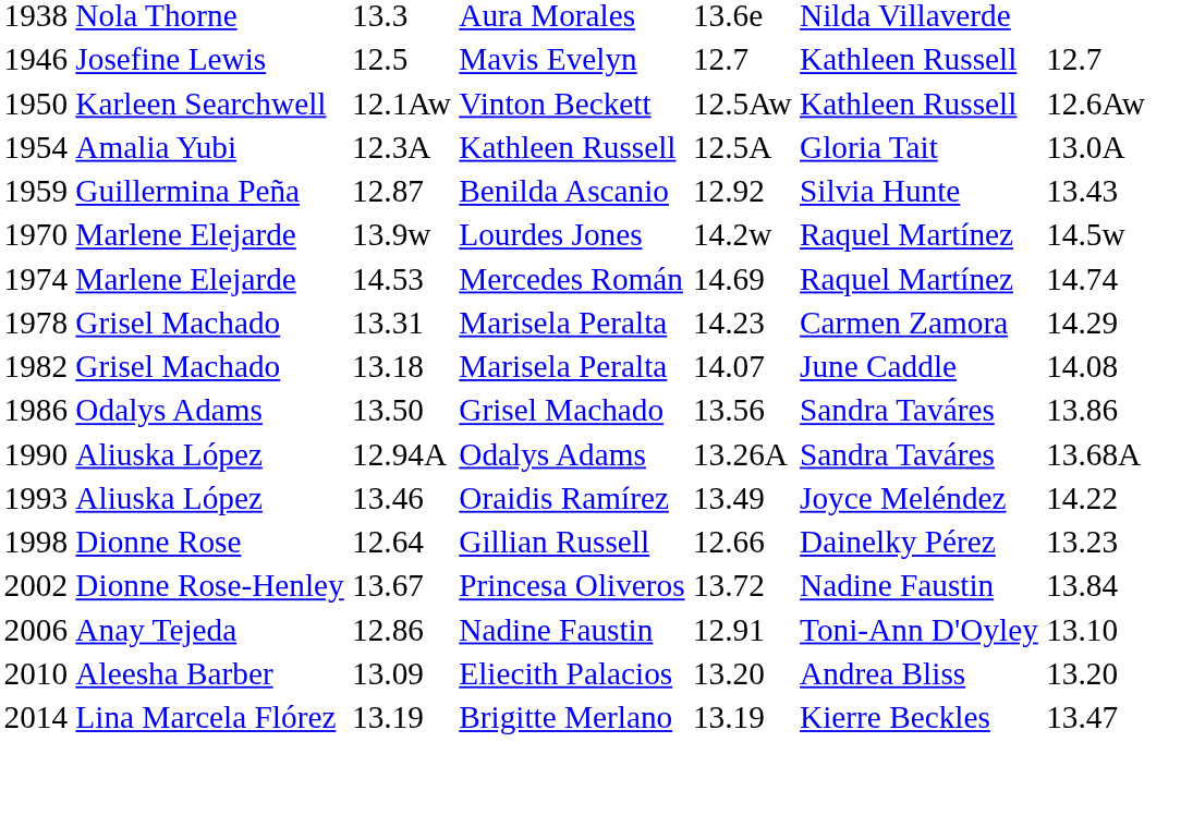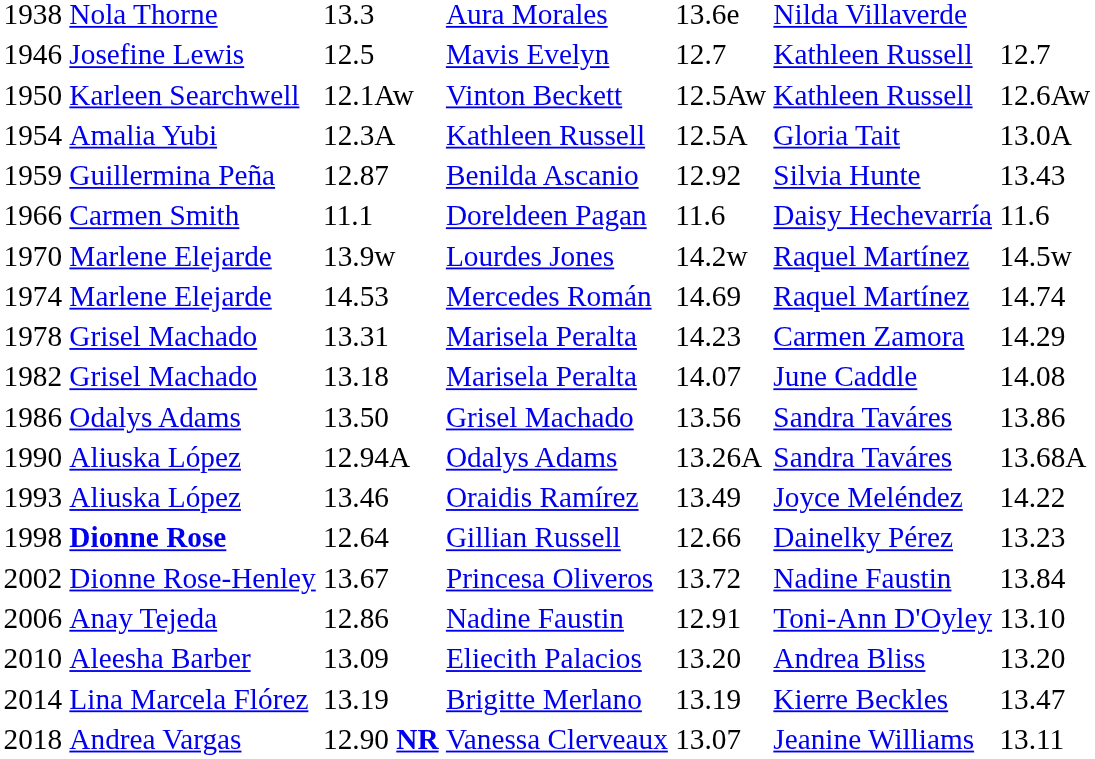+ row: 1966 | Carmen Smith | 11.1 | Doreldeen Pagan | 11.6 | Daisy Hechevarría | 11.6
Gillian Russell | column 2: normal -> bold
+ row: 2018 | Andrea Vargas | 12.90 NR | Vanessa Clerveaux | 13.07 | Jeanine Williams | 13.11
